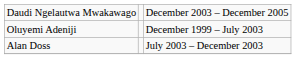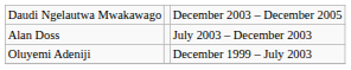rows swapped: Alan Doss <-> Oluyemi Adeniji
